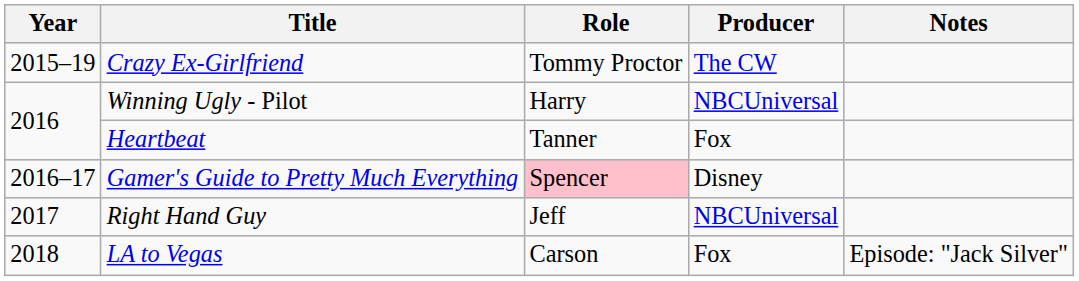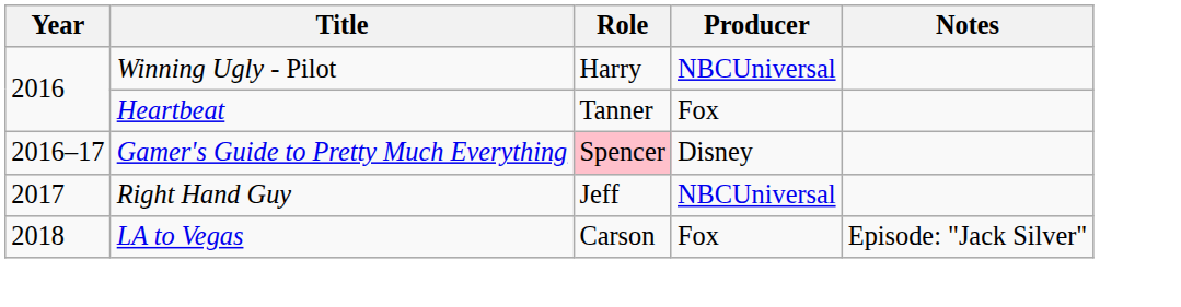- row: 2015–19 | Crazy Ex-Girlfriend | Tommy Proctor | The CW
